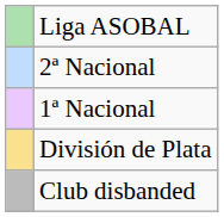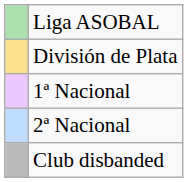rows swapped: División de Plata <-> 2ª Nacional
